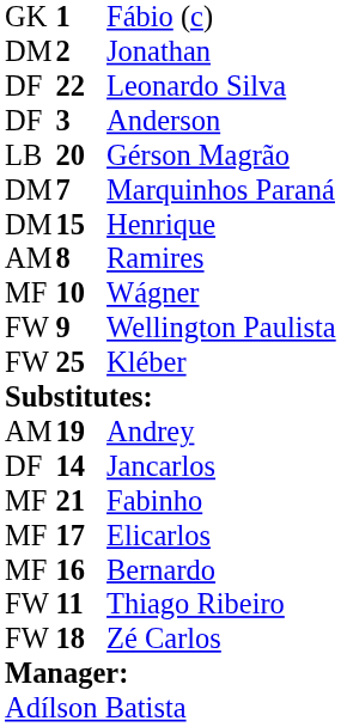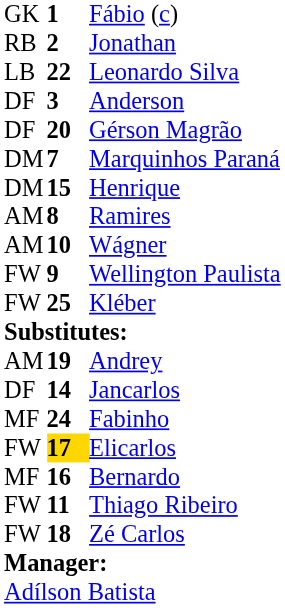Jonathan | column 1: DM -> RB
Leonardo Silva | column 1: DF -> LB
Gérson Magrão | column 1: LB -> DF
Wágner | column 1: MF -> AM
Fabinho | column 2: 21 -> 24
Elicarlos | column 1: MF -> FW
Elicarlos | column 2: no background -> gold background
